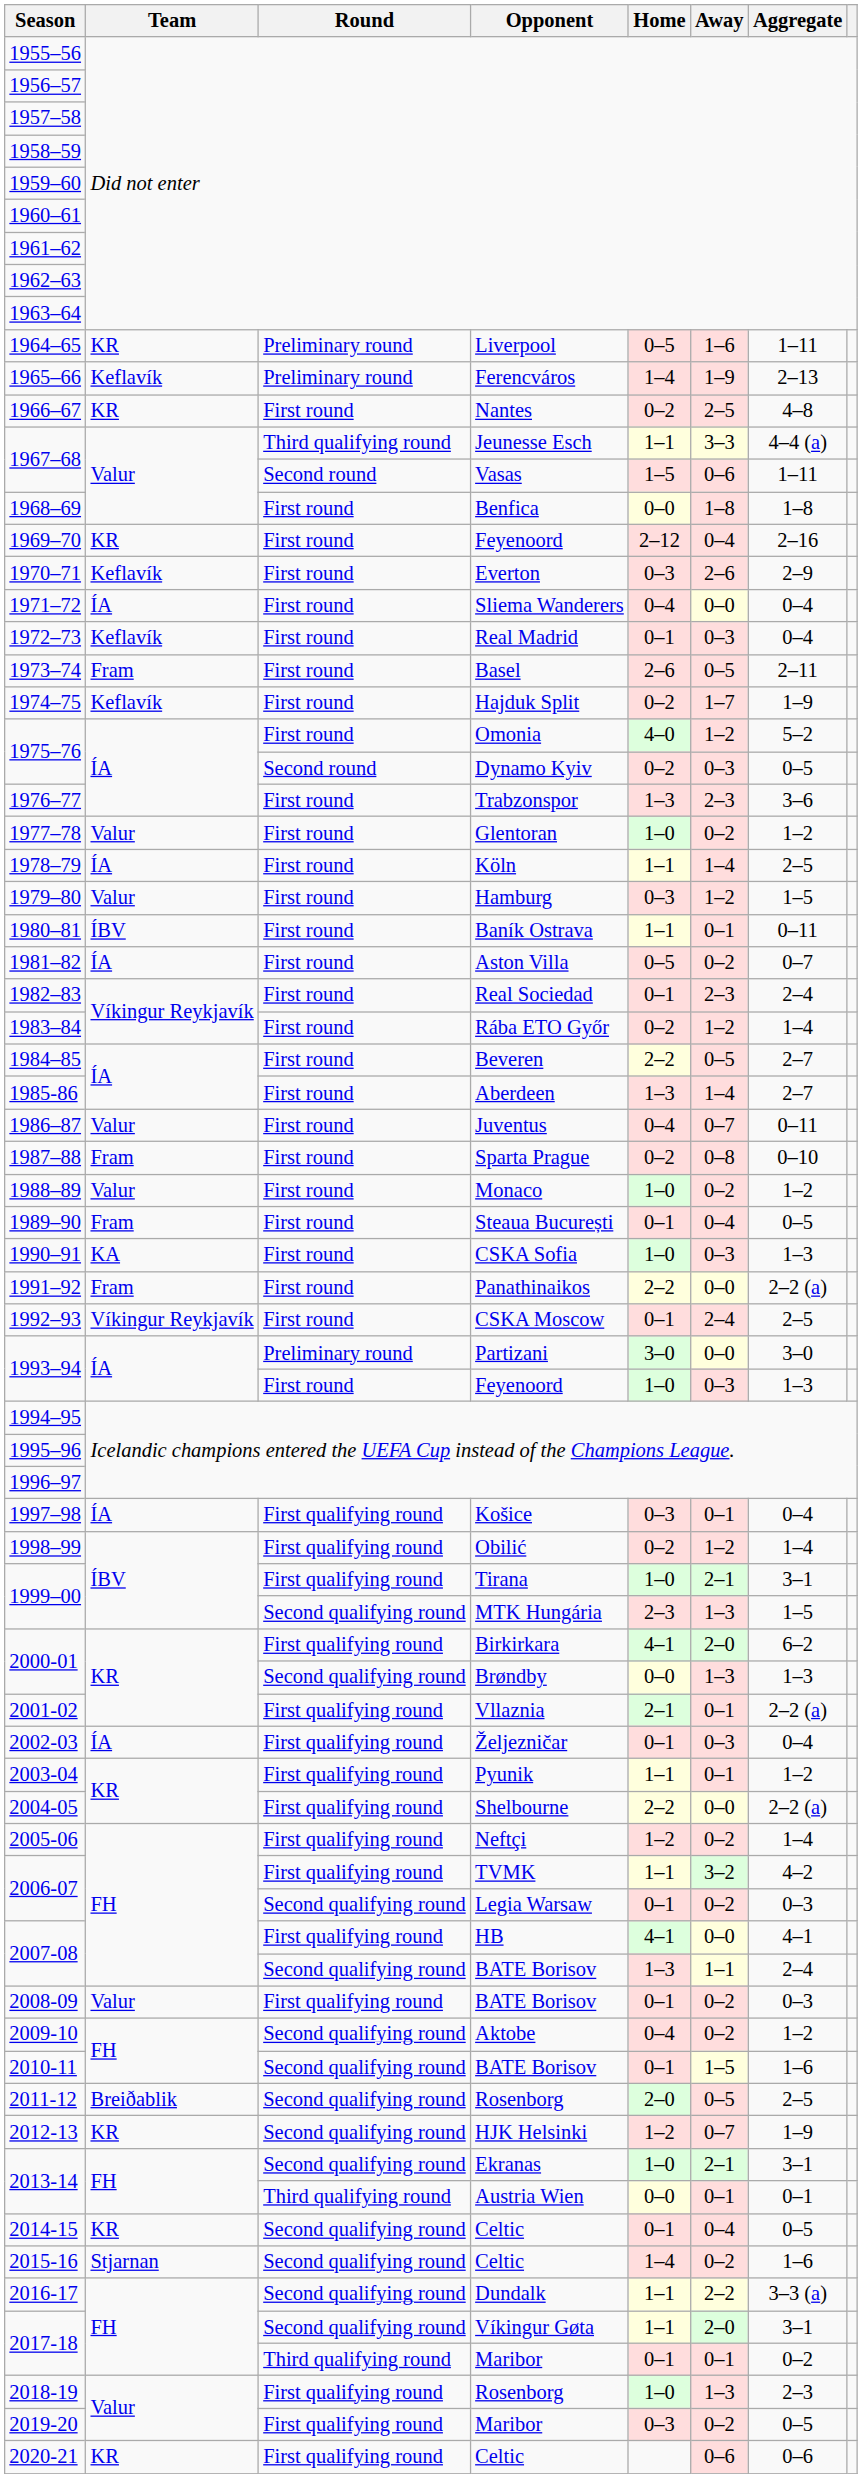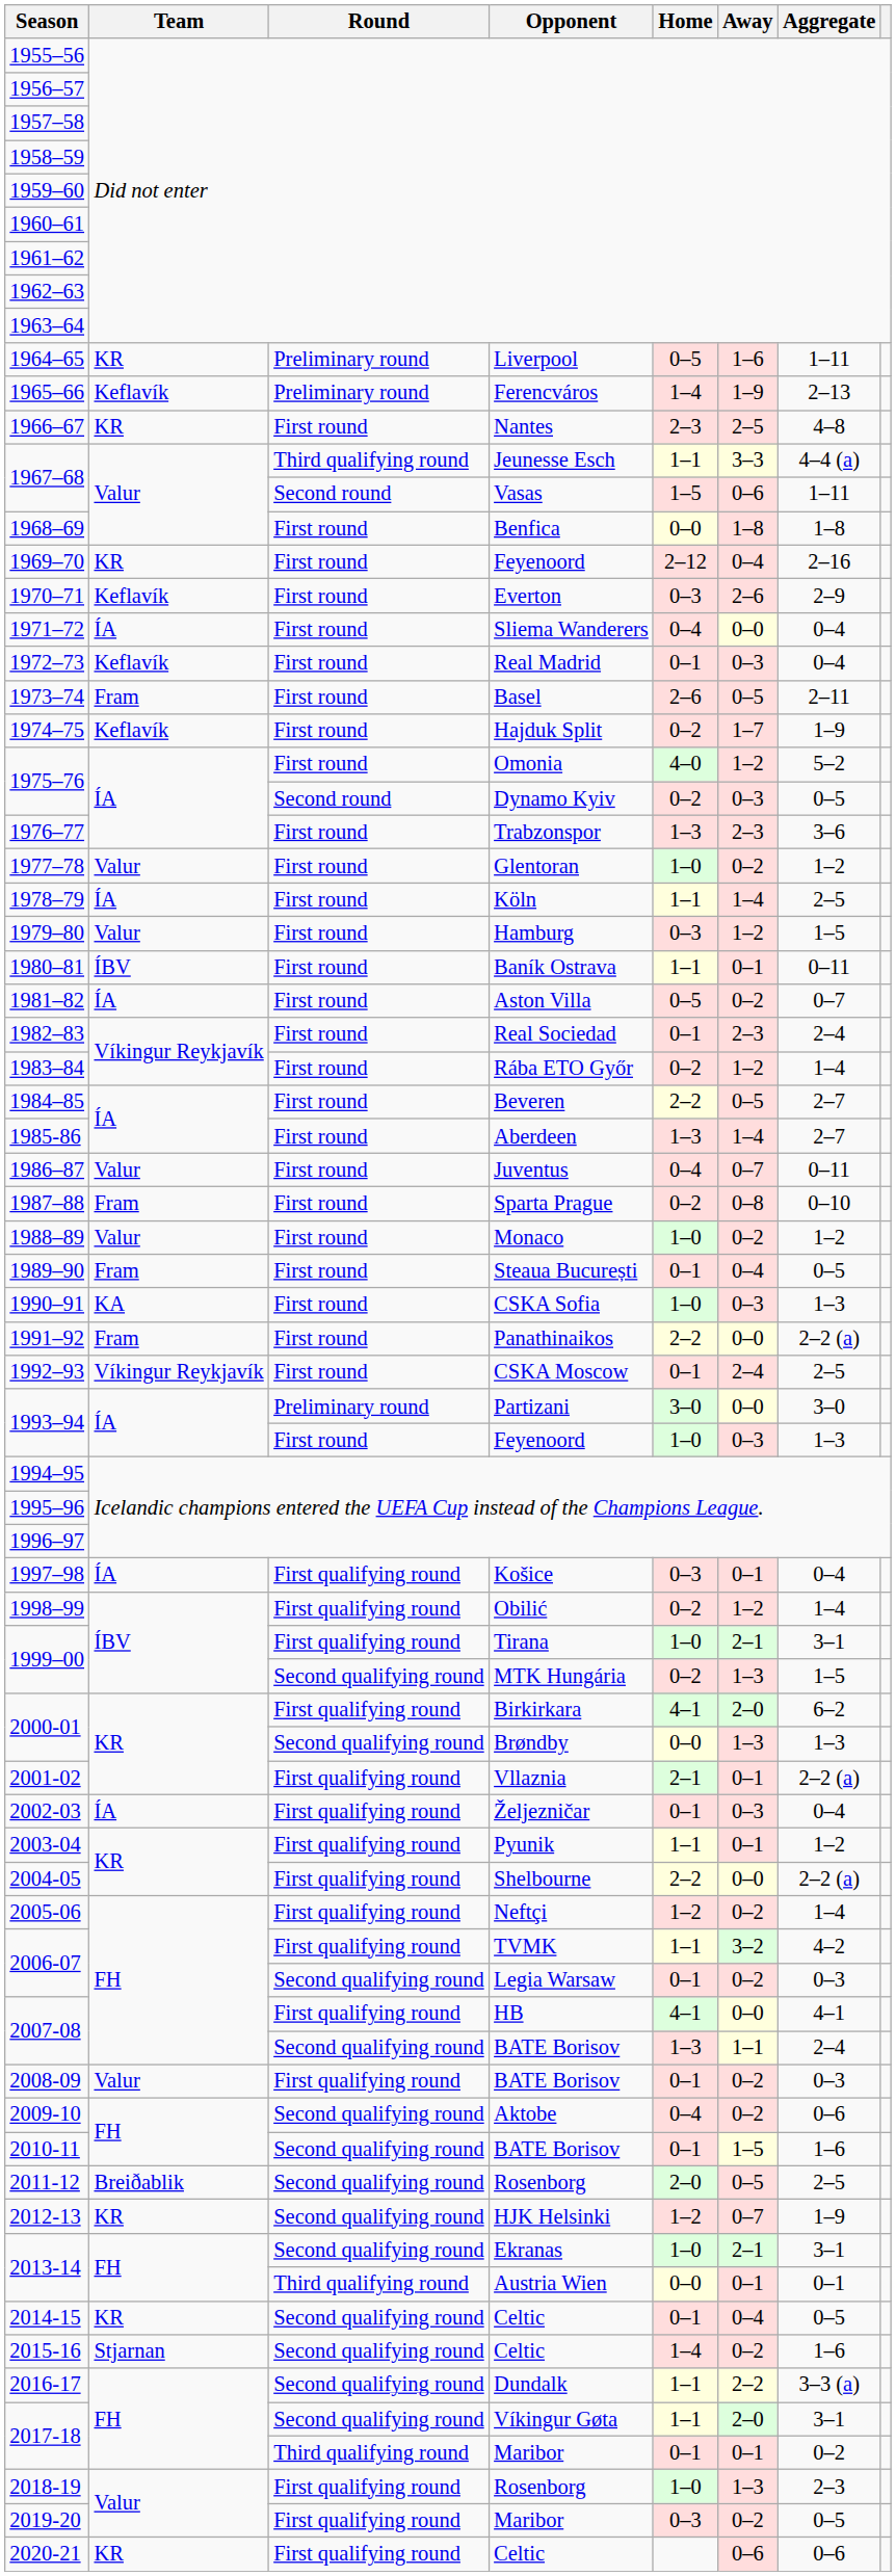1966–67 | Home: 0–2 -> 2–3
1999–00 / MTK Hungária | Home: 2–3 -> 0–2
2009-10 | Aggregate: 1–2 -> 0–6
